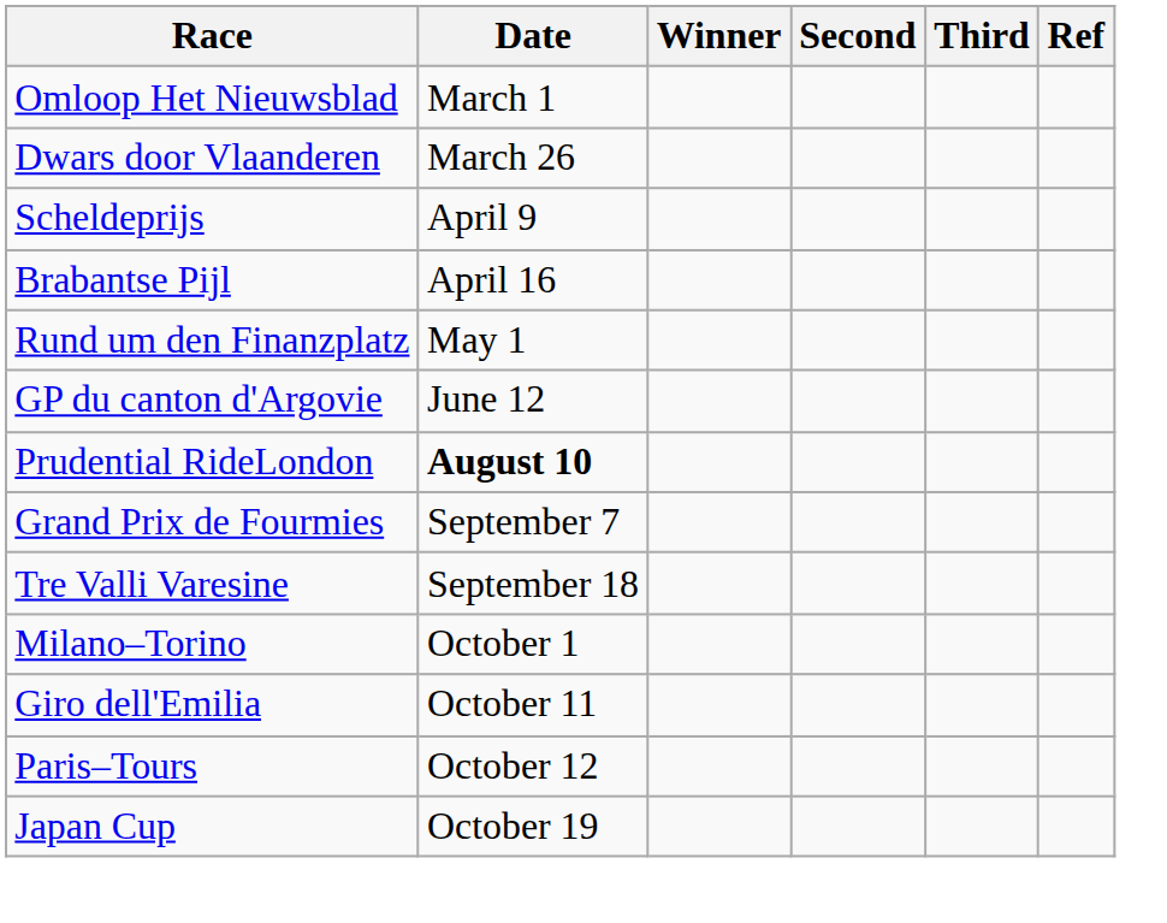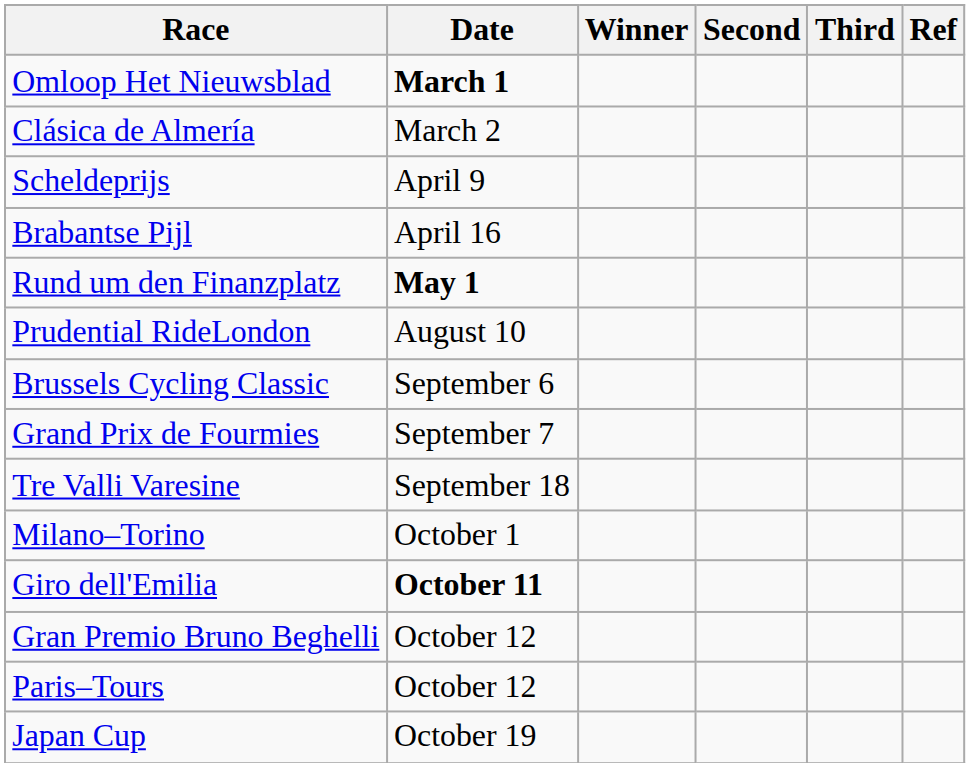Omloop Het Nieuwsblad | Date: normal -> bold
+ row: Clásica de Almería | March 2
- row: Dwars door Vlaanderen | March 26
Rund um den Finanzplatz | Date: normal -> bold
- row: GP du canton d'Argovie | June 12
Prudential RideLondon | Date: bold -> normal
+ row: Brussels Cycling Classic | September 6
Giro dell'Emilia | Date: normal -> bold
+ row: Gran Premio Bruno Beghelli | October 12
